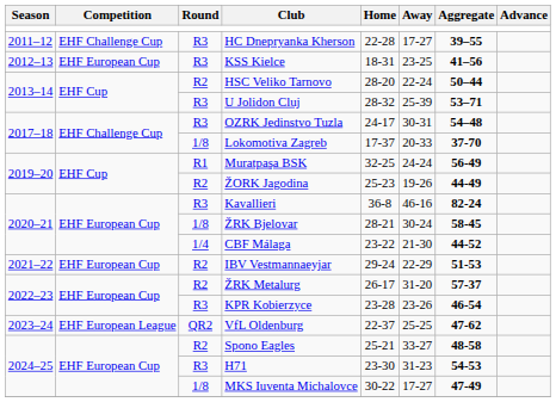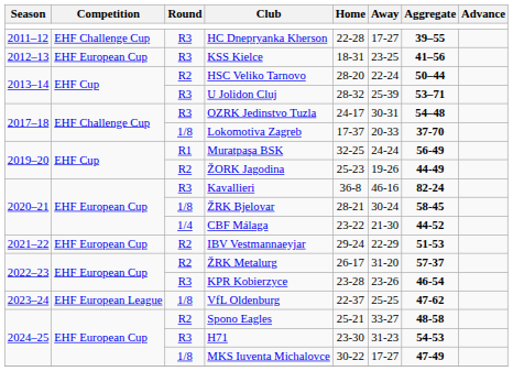VfL Oldenburg | Round: QR2 -> 1/8
